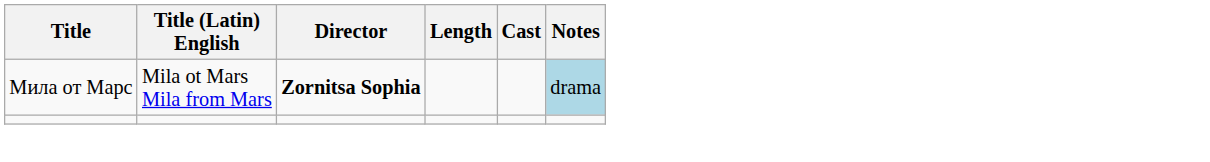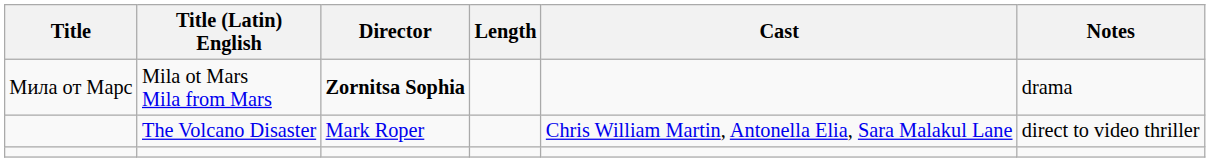Mila ot Mars Mila from Mars | Notes: lightblue background -> no background
+ row: The Volcano Disaster | Mark Roper | Chris William Martin, Antonella Elia, Sara Malakul Lane | direct to video thriller
